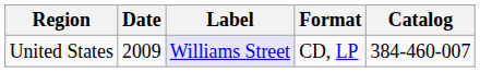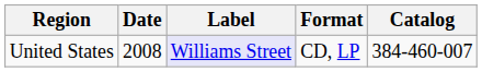United States | Date: 2009 -> 2008
